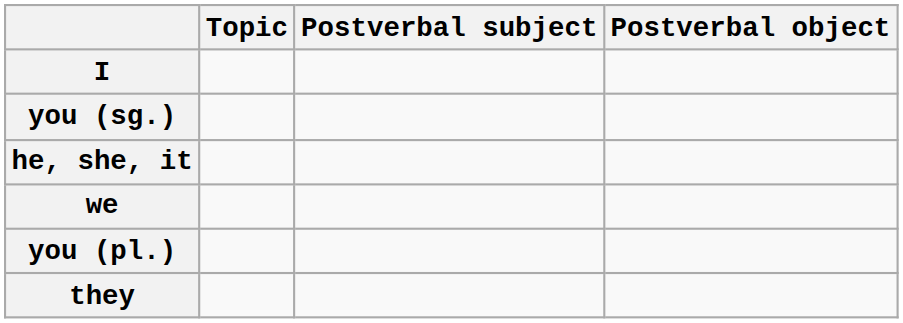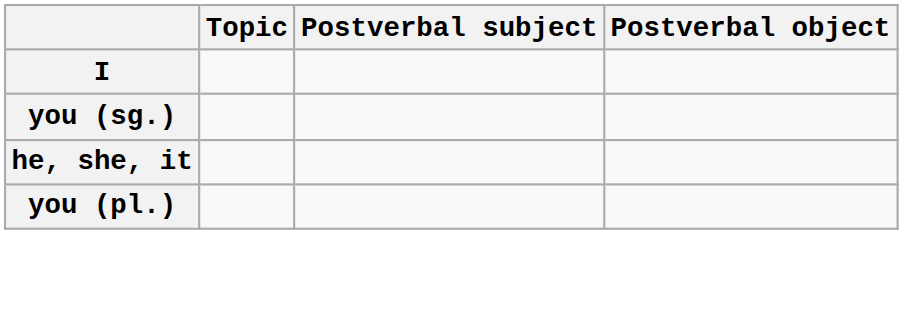- row: we
- row: they
